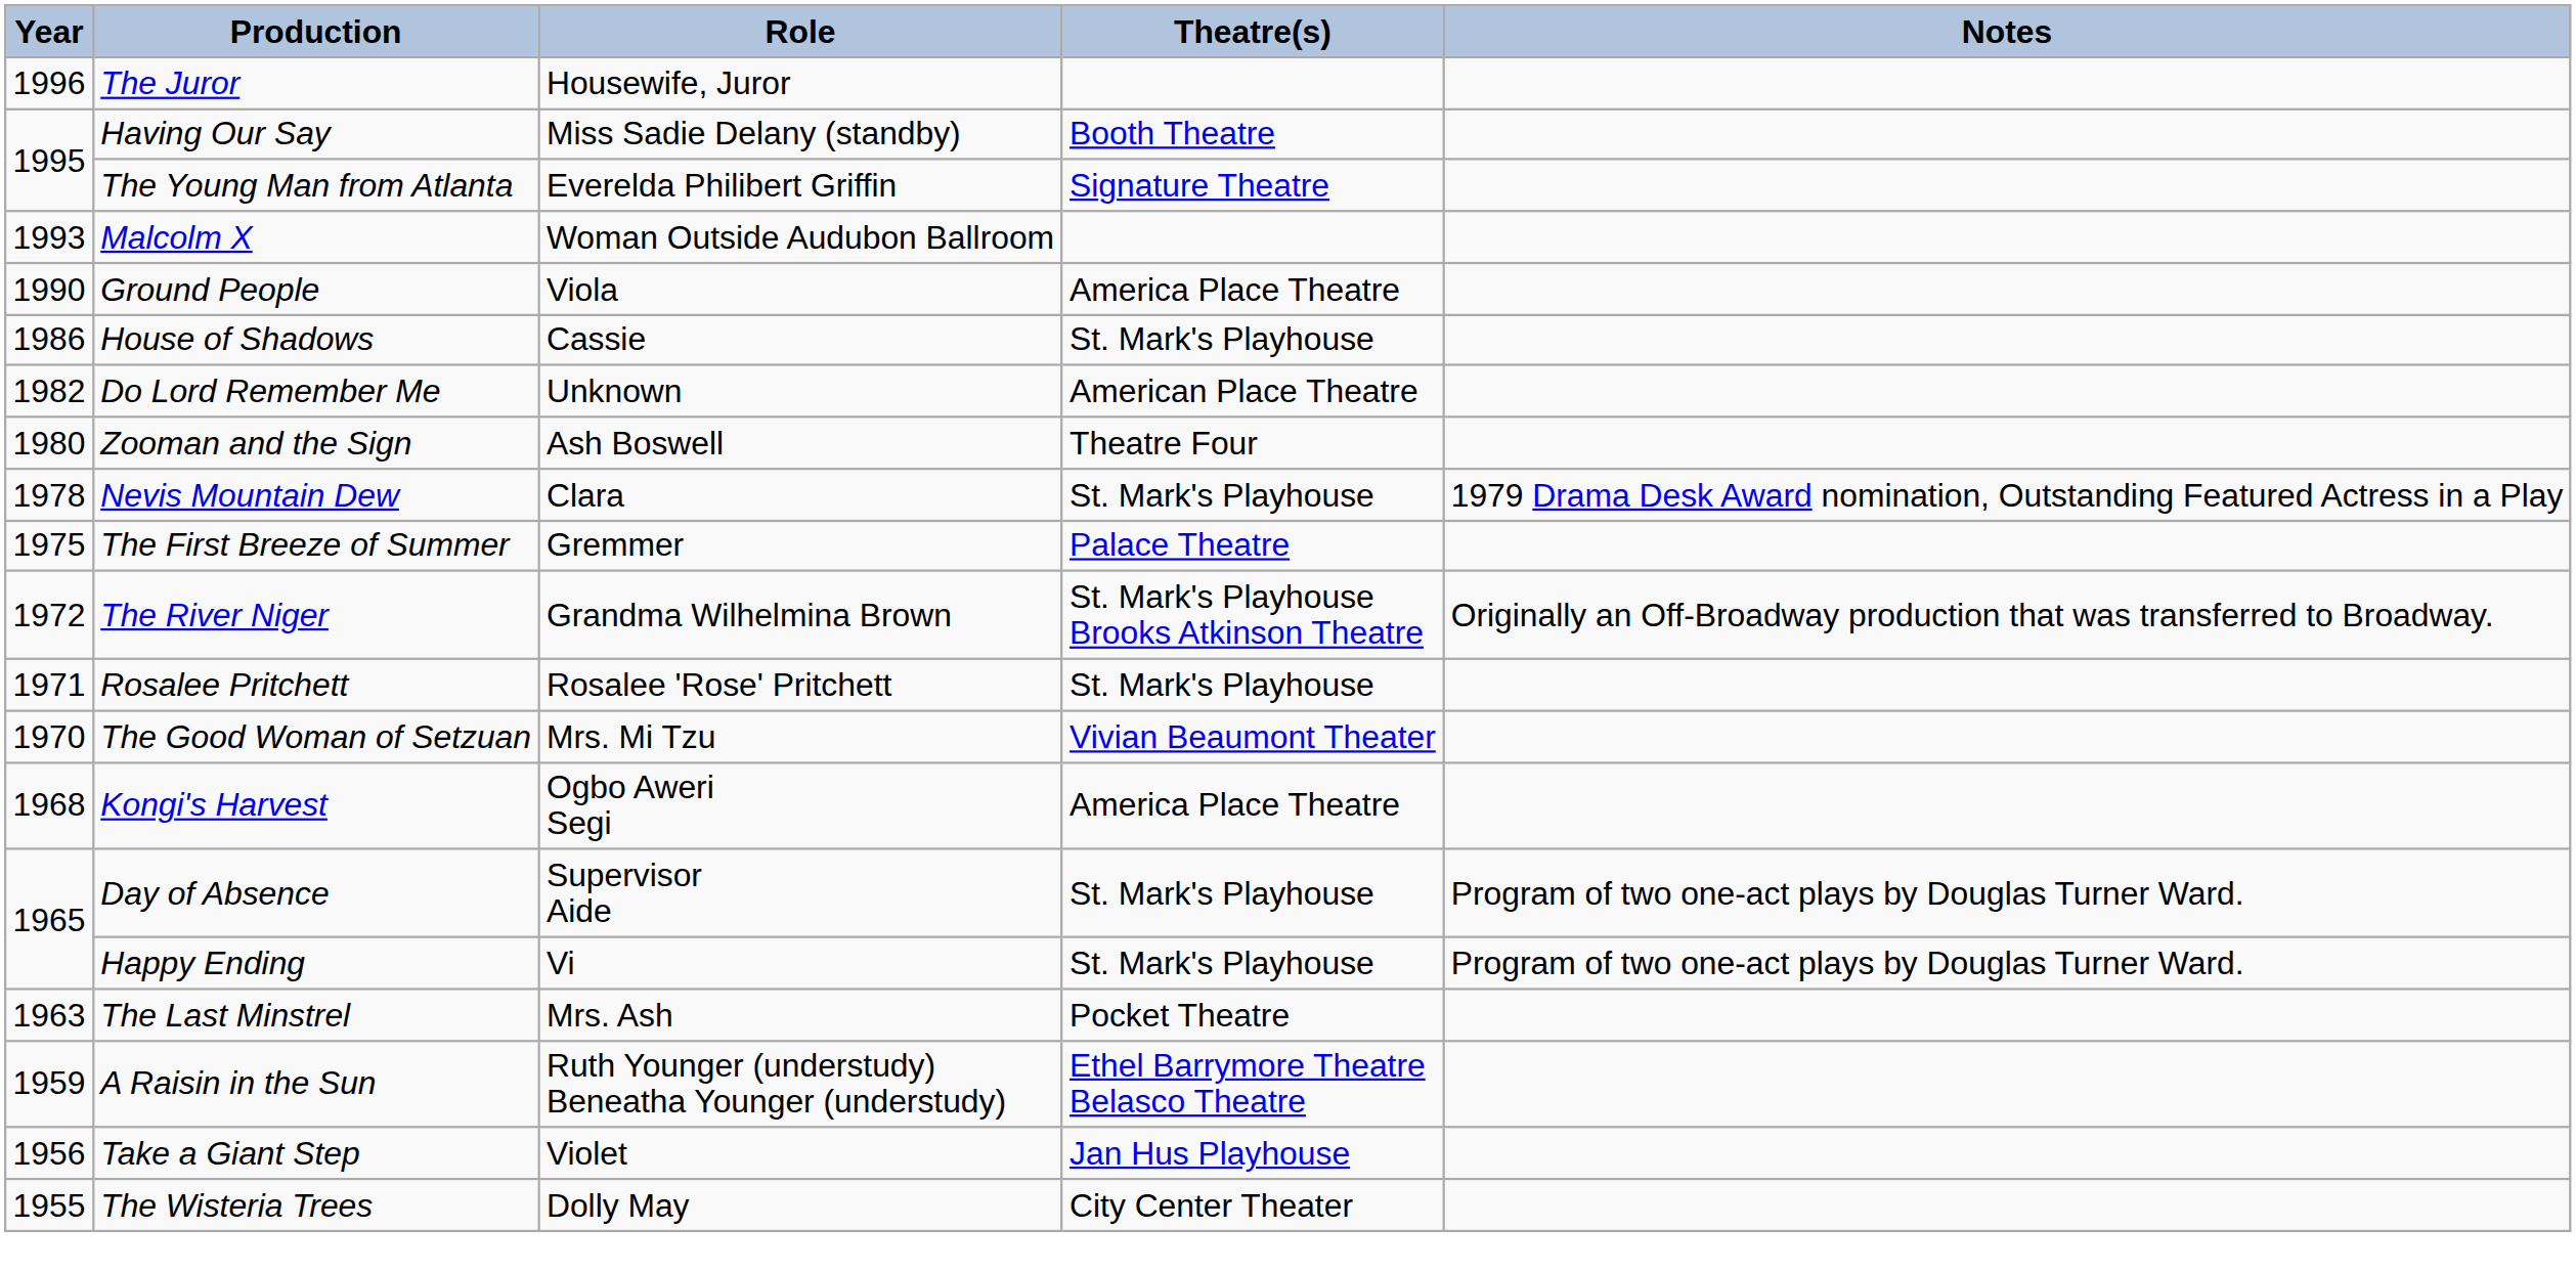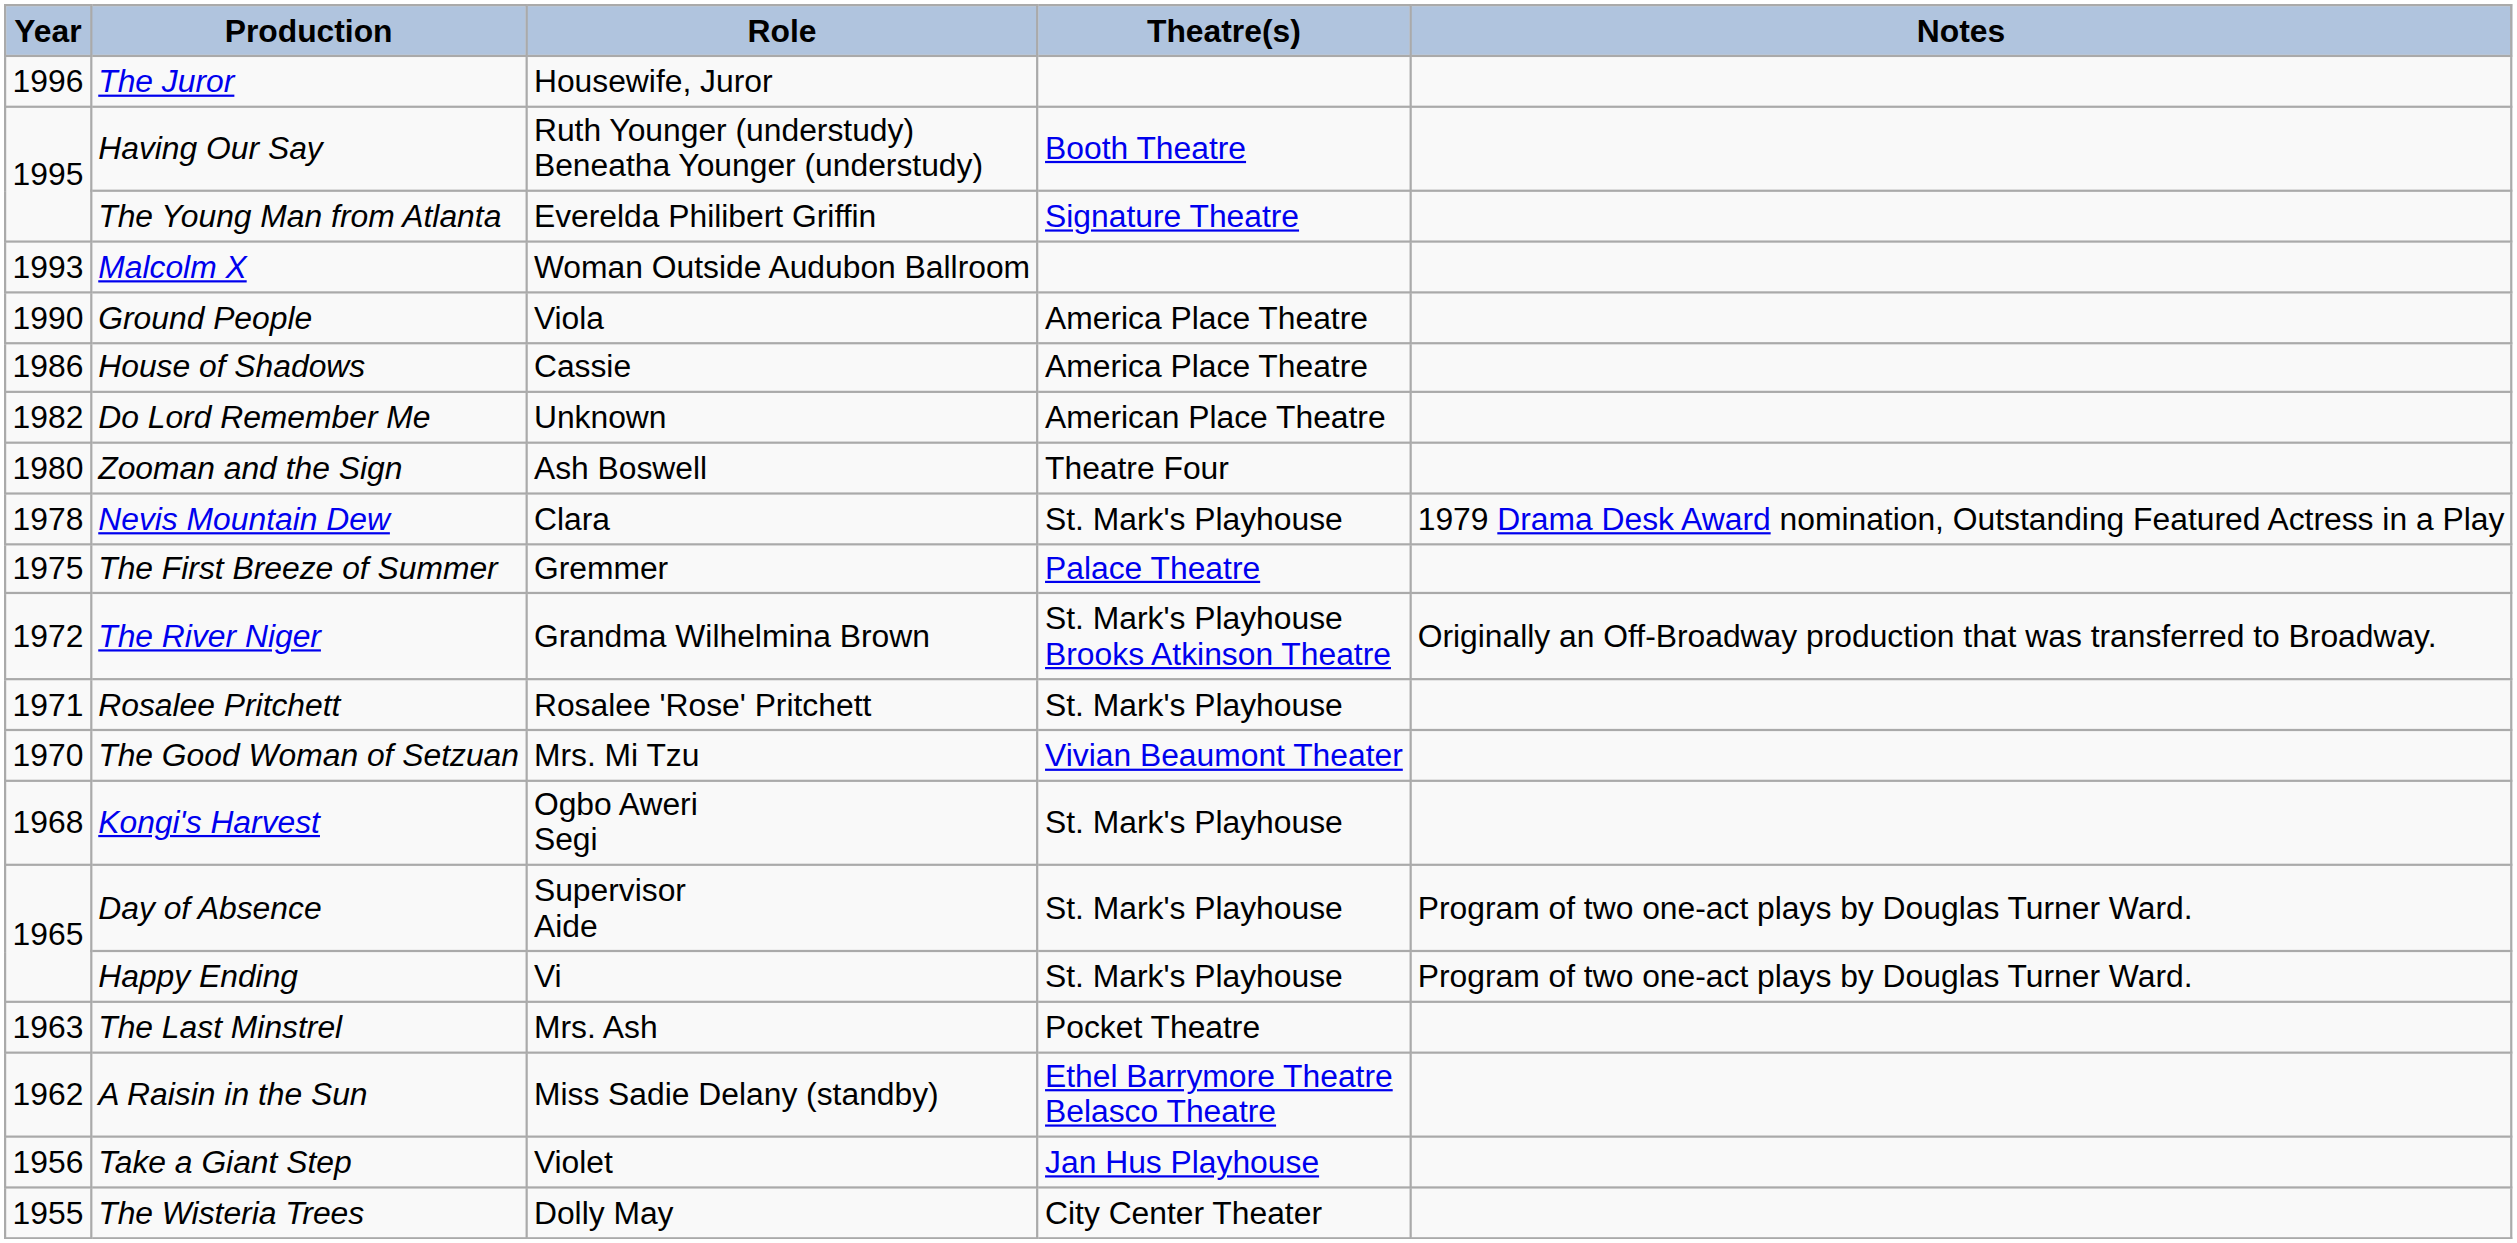Having Our Say | Role: Miss Sadie Delany (standby) -> Ruth Younger (understudy) Beneatha Younger (understudy)
House of Shadows | Theatre(s): St. Mark's Playhouse -> America Place Theatre
Kongi's Harvest | Theatre(s): America Place Theatre -> St. Mark's Playhouse
A Raisin in the Sun | Year: 1959 -> 1962
A Raisin in the Sun | Role: Ruth Younger (understudy) Beneatha Younger (understudy) -> Miss Sadie Delany (standby)
